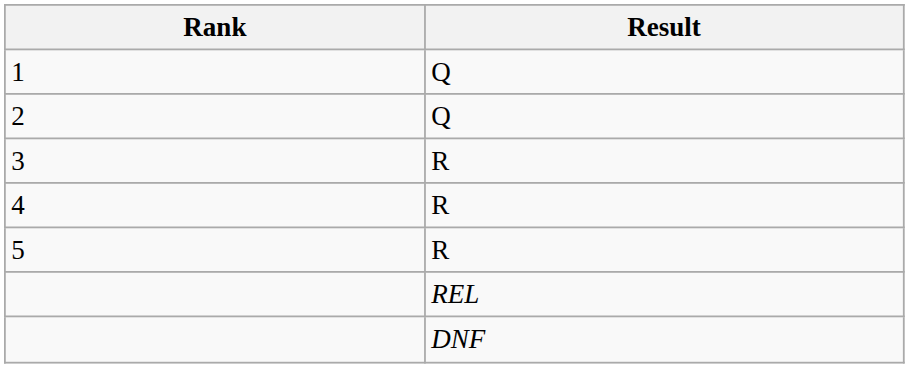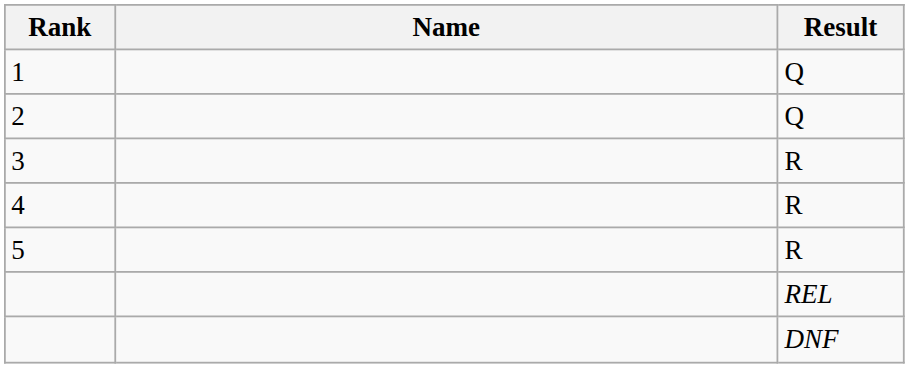+ column: Name
